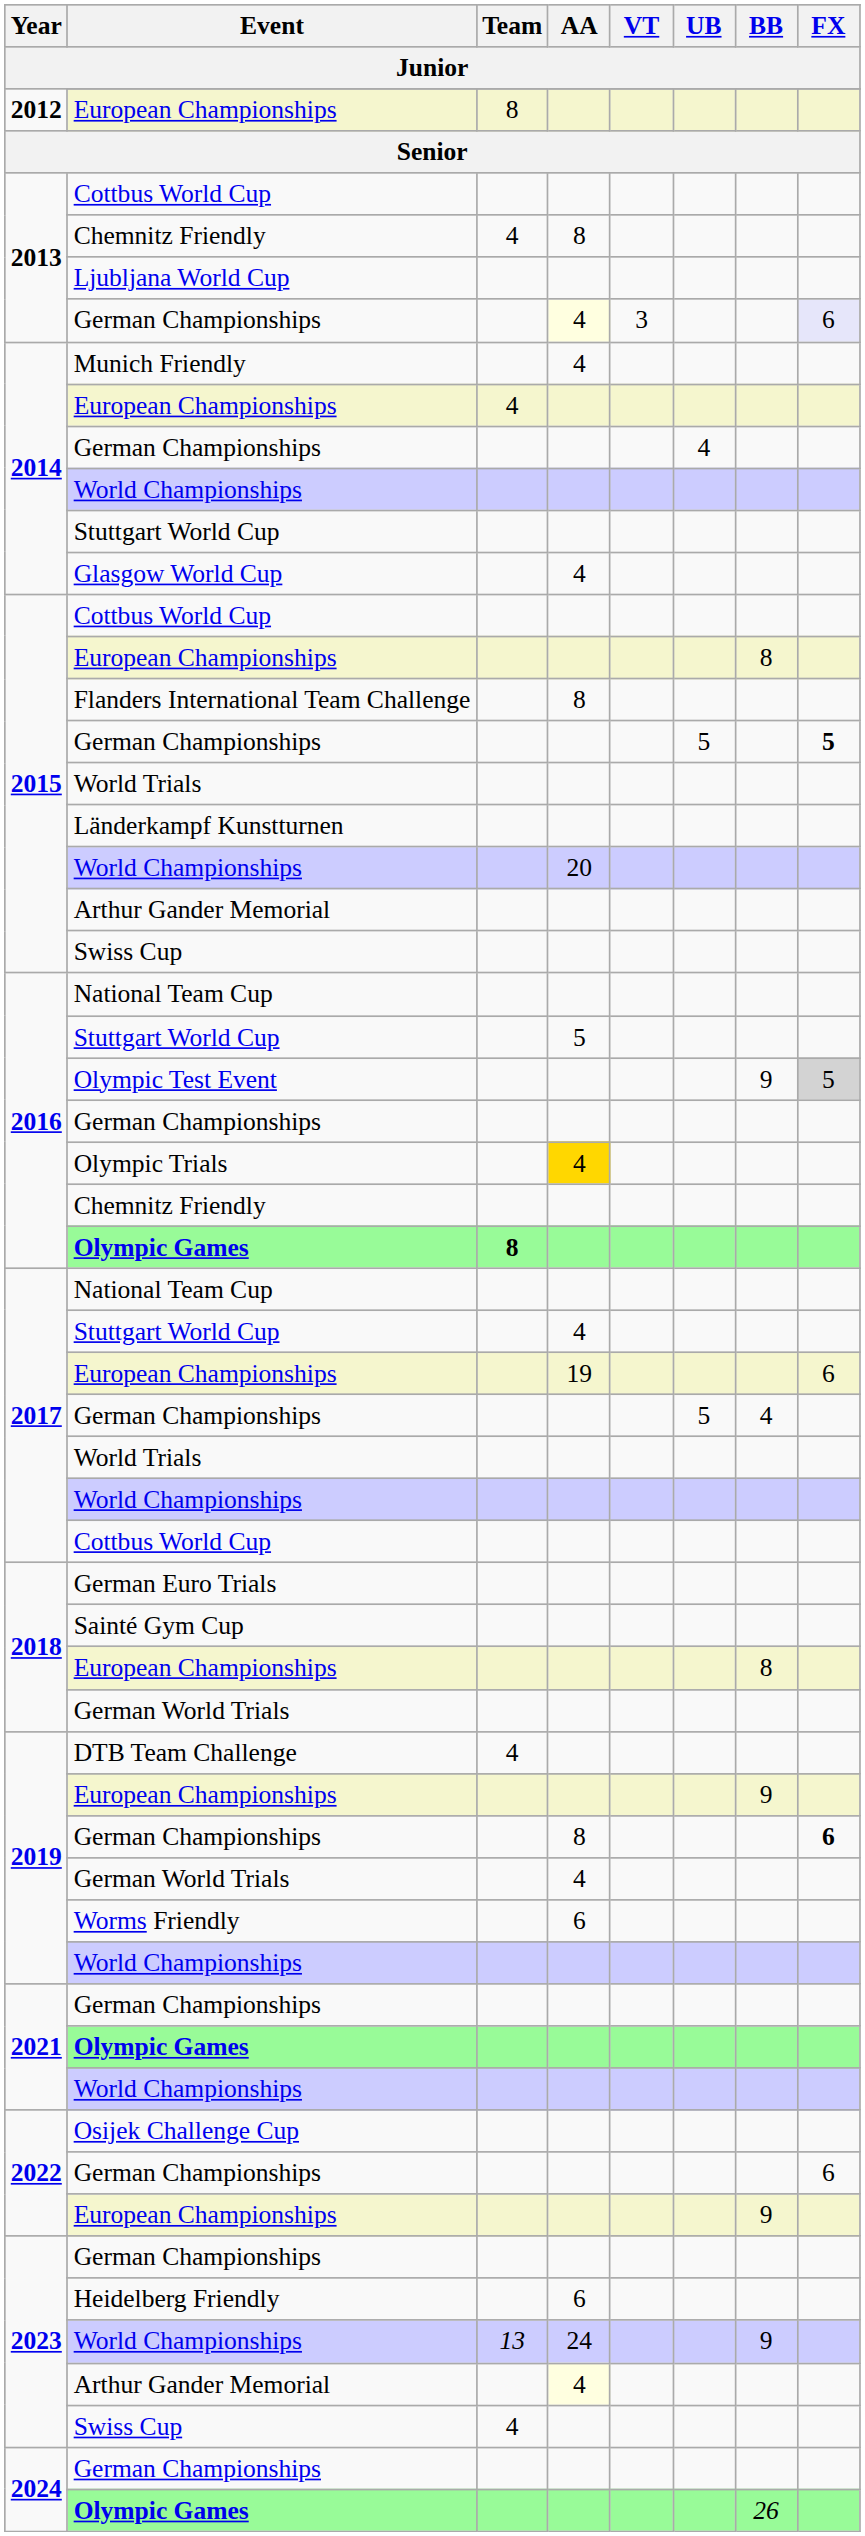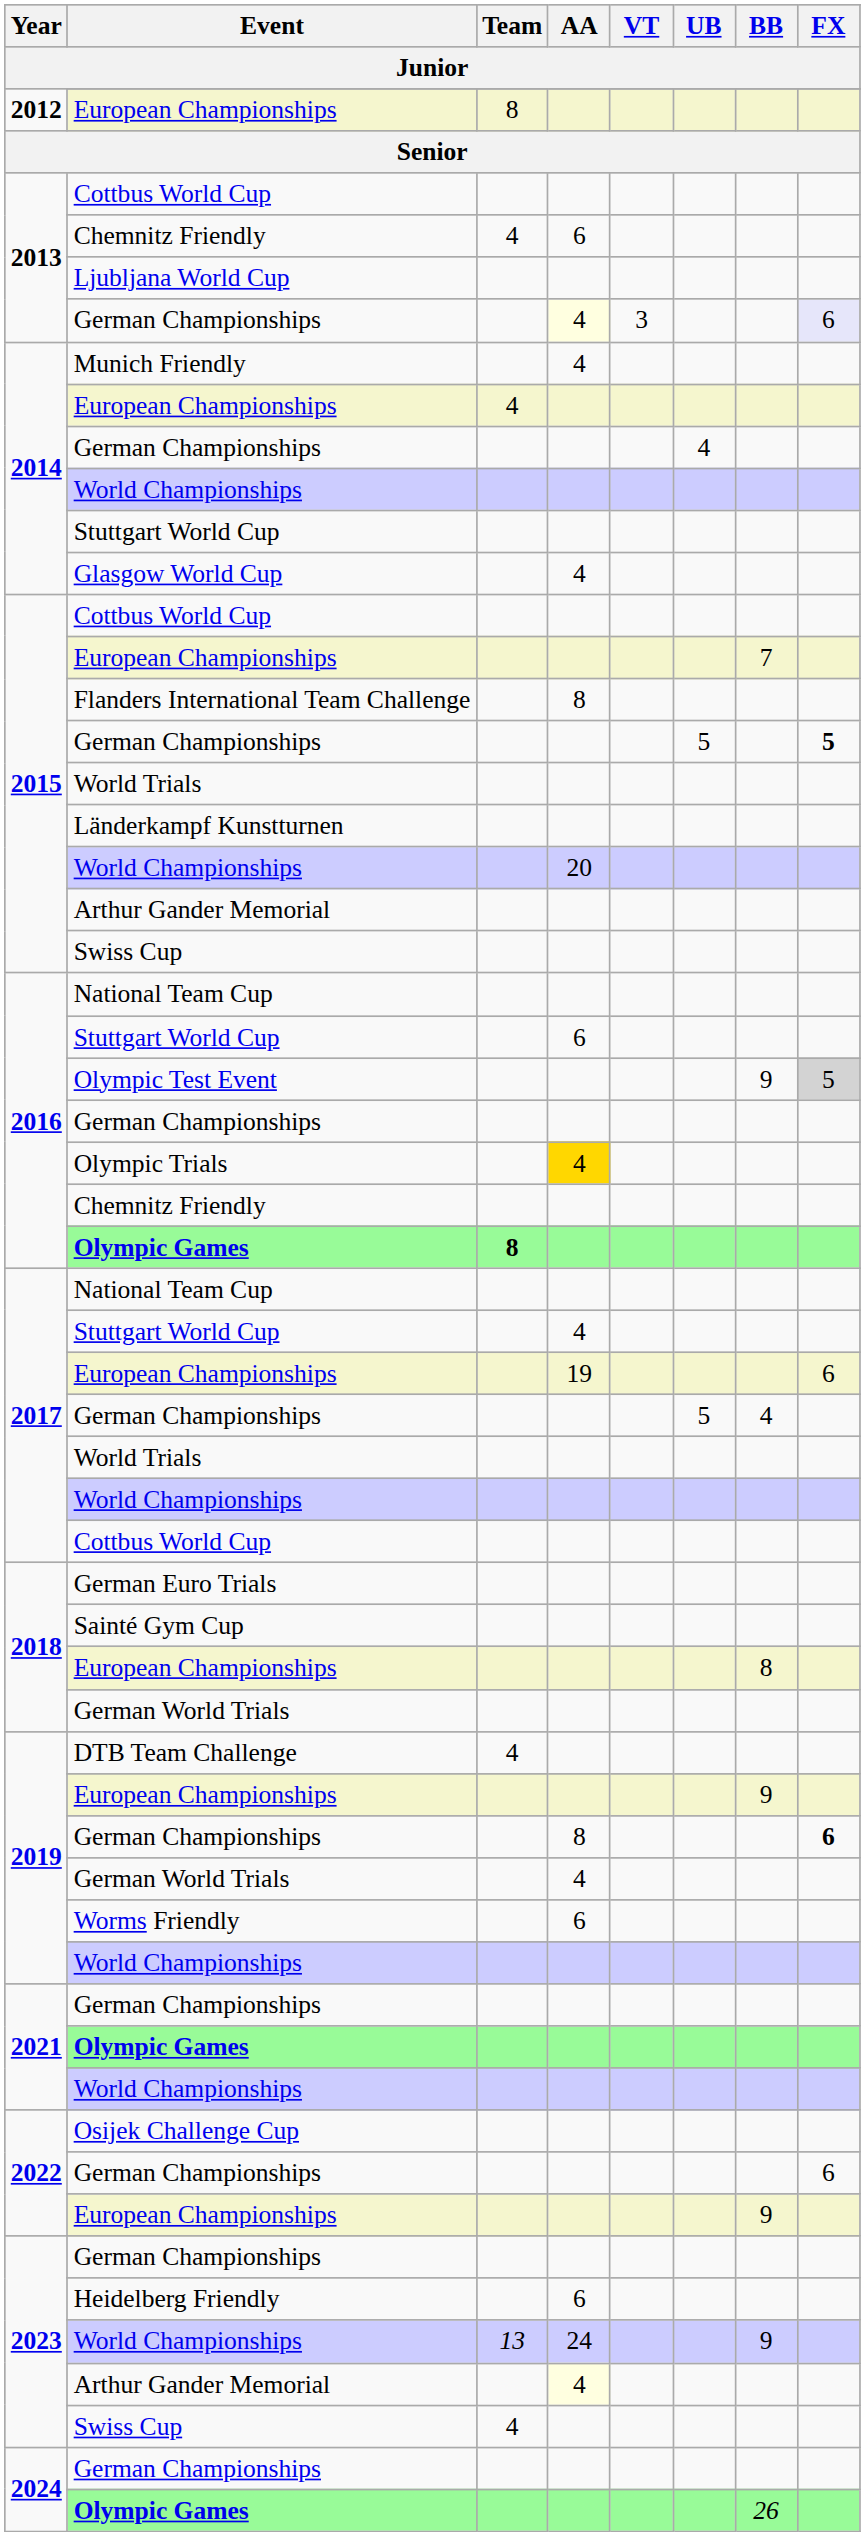2013 / Chemnitz Friendly | AA: 8 -> 6
2015 / European Championships | BB: 8 -> 7
2016 / Stuttgart World Cup | AA: 5 -> 6
